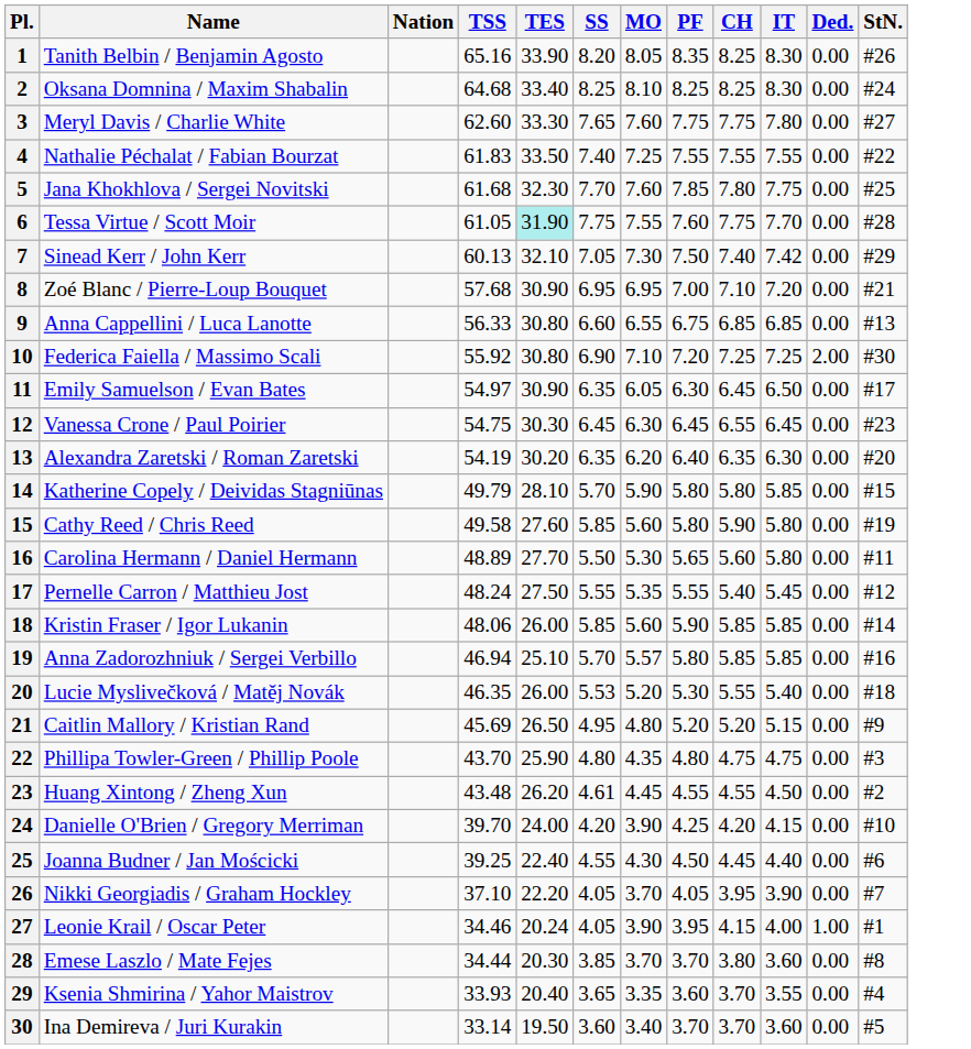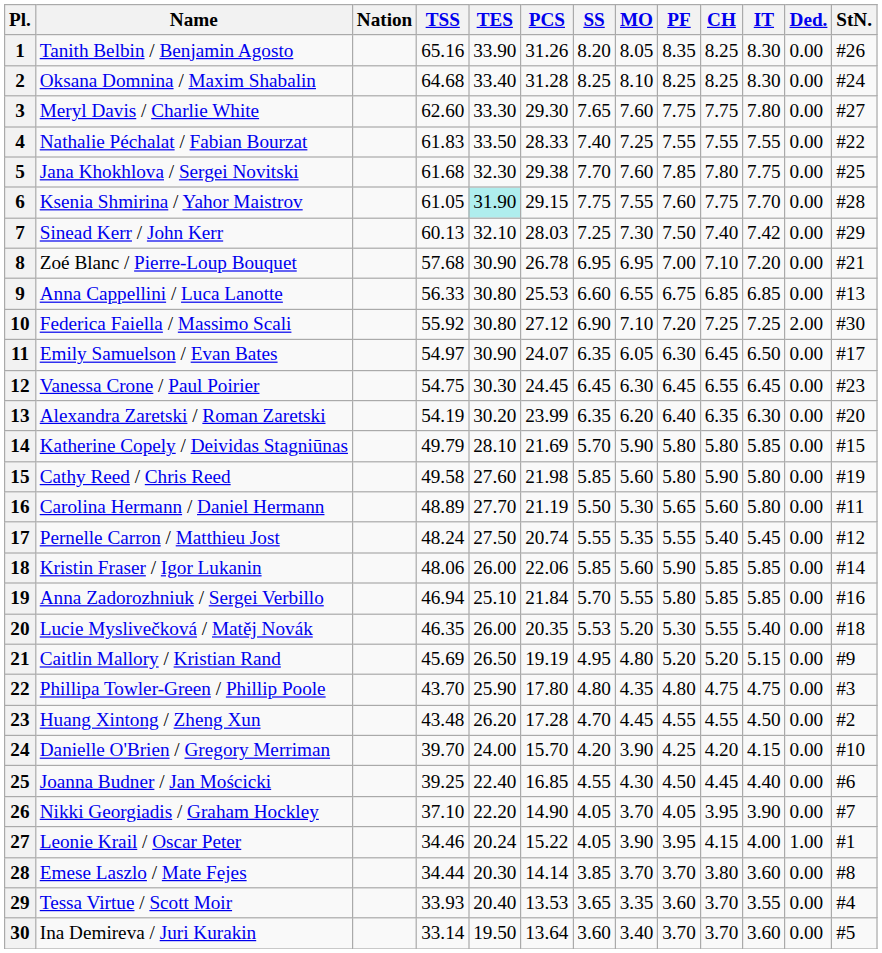+ column: PCS | 31.26 | 31.28 | 29.30 | 28.33 | 29.38 | 29.15 | 28.03 | 26.78 | 25.53 | 27.12 | 24.07 | 24.45 | 23.99 | 21.69 | 21.98 | 21.19 | 20.74 | 22.06 | 21.84 | 20.35 | 19.19 | 17.80 | 17.28 | 15.70 | 16.85 | 14.90 | 15.22 | 14.14 | 13.53 | 13.64
6 | Name: Tessa Virtue / Scott Moir -> Ksenia Shmirina / Yahor Maistrov
7 | SS: 7.05 -> 7.25
19 | MO: 5.57 -> 5.55
23 | SS: 4.61 -> 4.70
29 | Name: Ksenia Shmirina / Yahor Maistrov -> Tessa Virtue / Scott Moir
